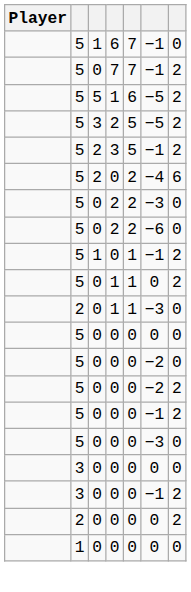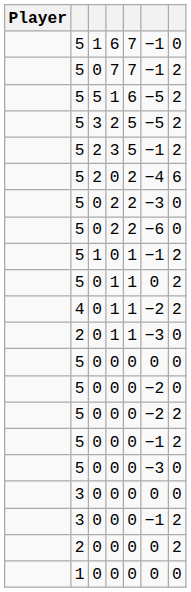+ row: 4 | 0 | 1 | 1 | −2 | 2
